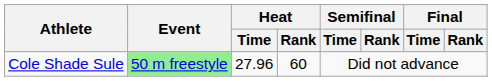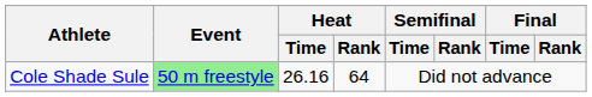Cole Shade Sule | Heat / Time: 27.96 -> 26.16
Cole Shade Sule | Heat / Rank: 60 -> 64
